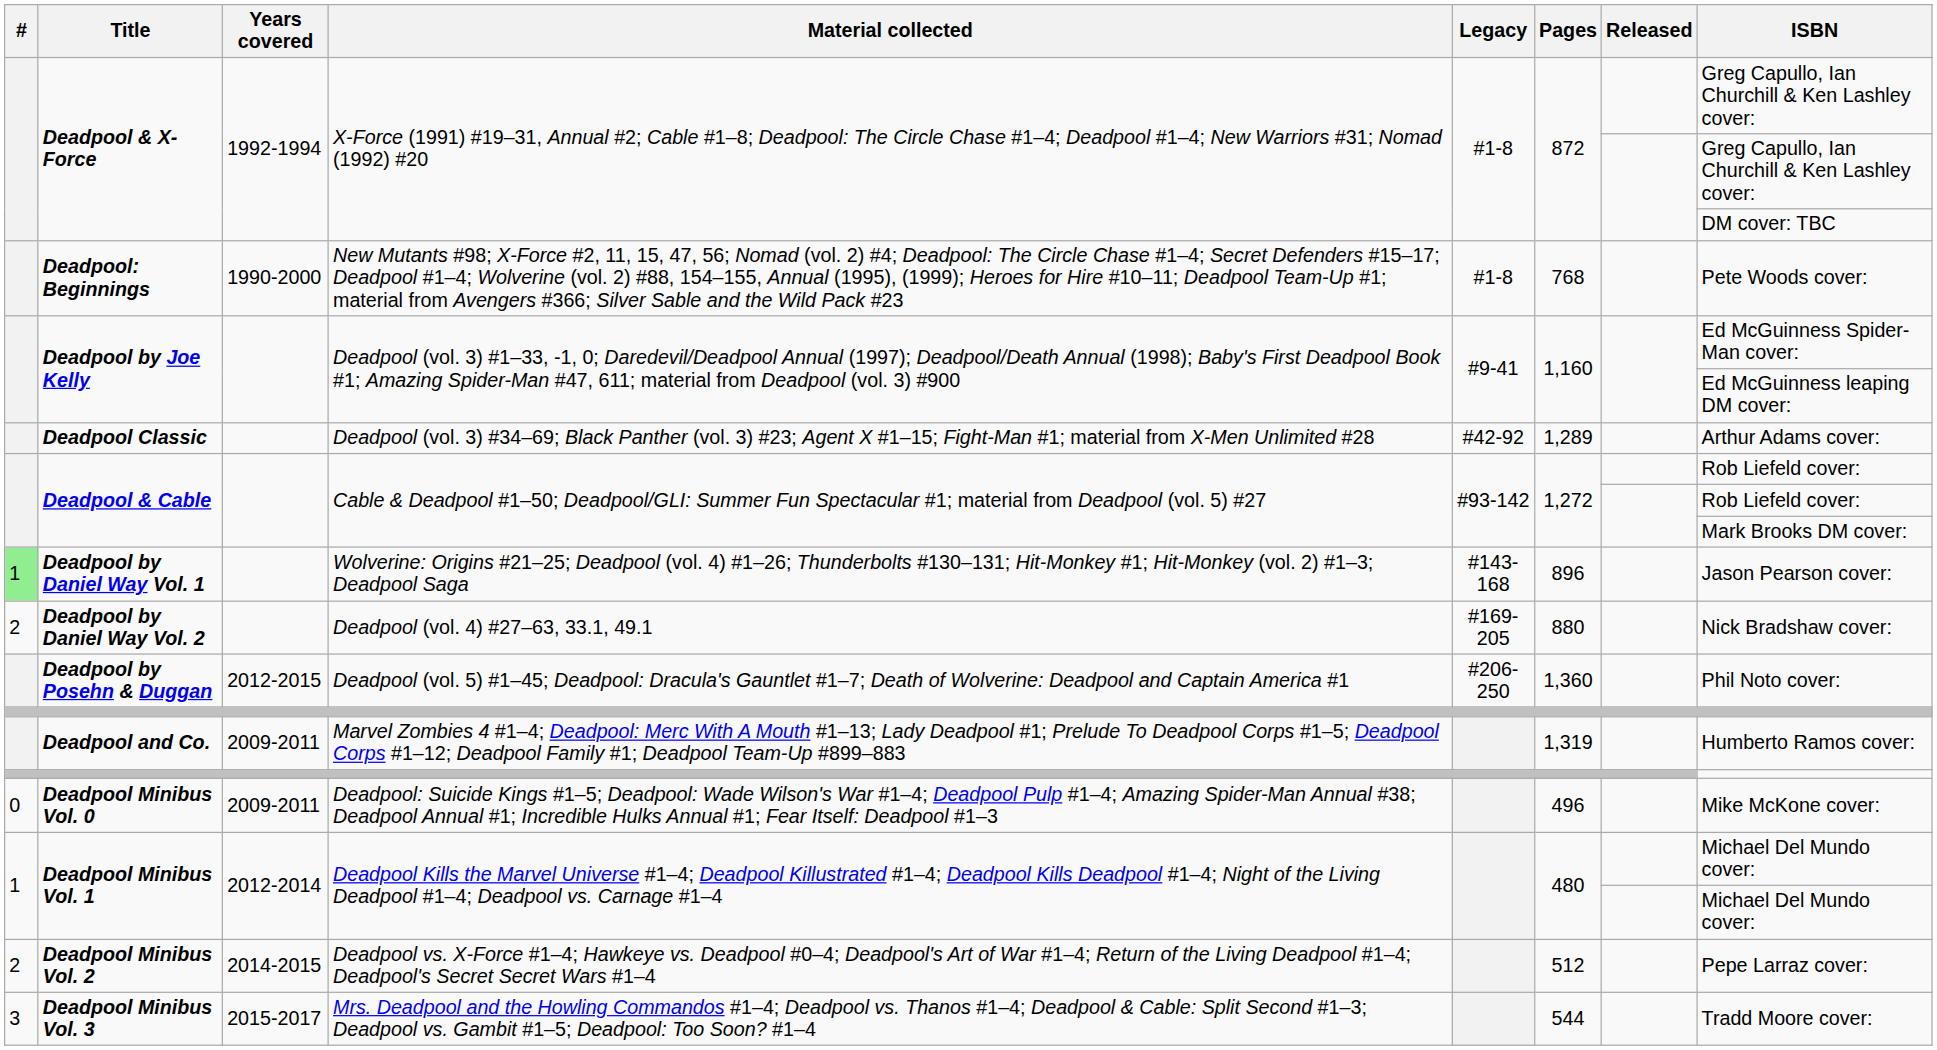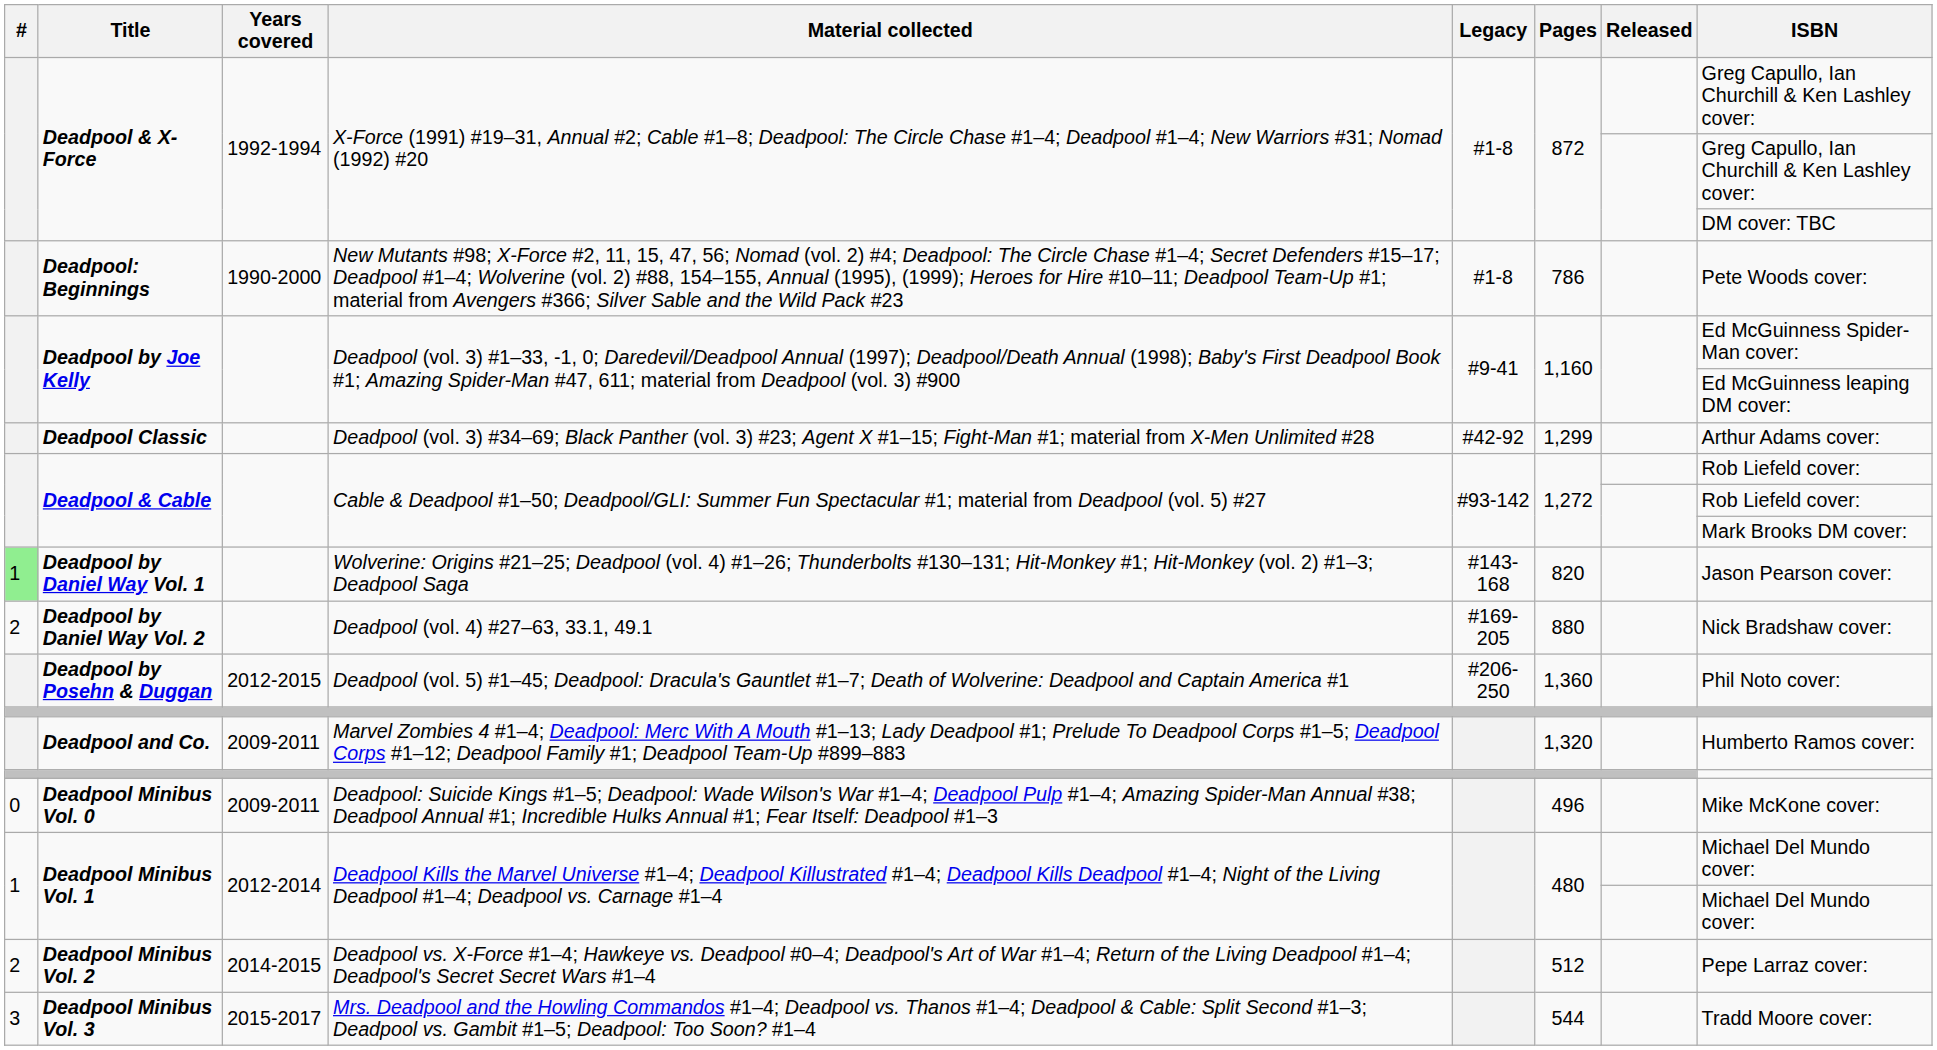Deadpool: Beginnings | Pages: 768 -> 786
Deadpool Classic | Pages: 1,289 -> 1,299
Deadpool by Daniel Way Vol. 1 | Pages: 896 -> 820
Deadpool and Co. | Pages: 1,319 -> 1,320
